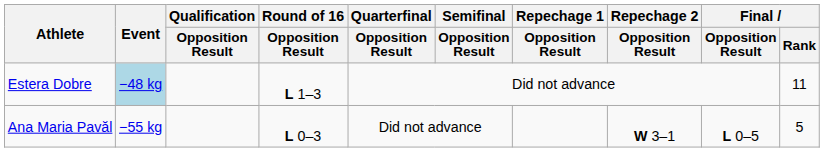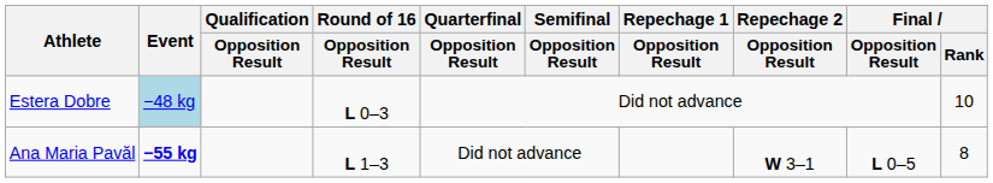Estera Dobre | Round of 16 / Opposition Result: L 1–3 -> L 0–3
Estera Dobre | Final / Rank: 11 -> 10
Ana Maria Pavăl | Event: normal -> bold
Ana Maria Pavăl | Round of 16 / Opposition Result: L 0–3 -> L 1–3
Ana Maria Pavăl | Final / Rank: 5 -> 8
